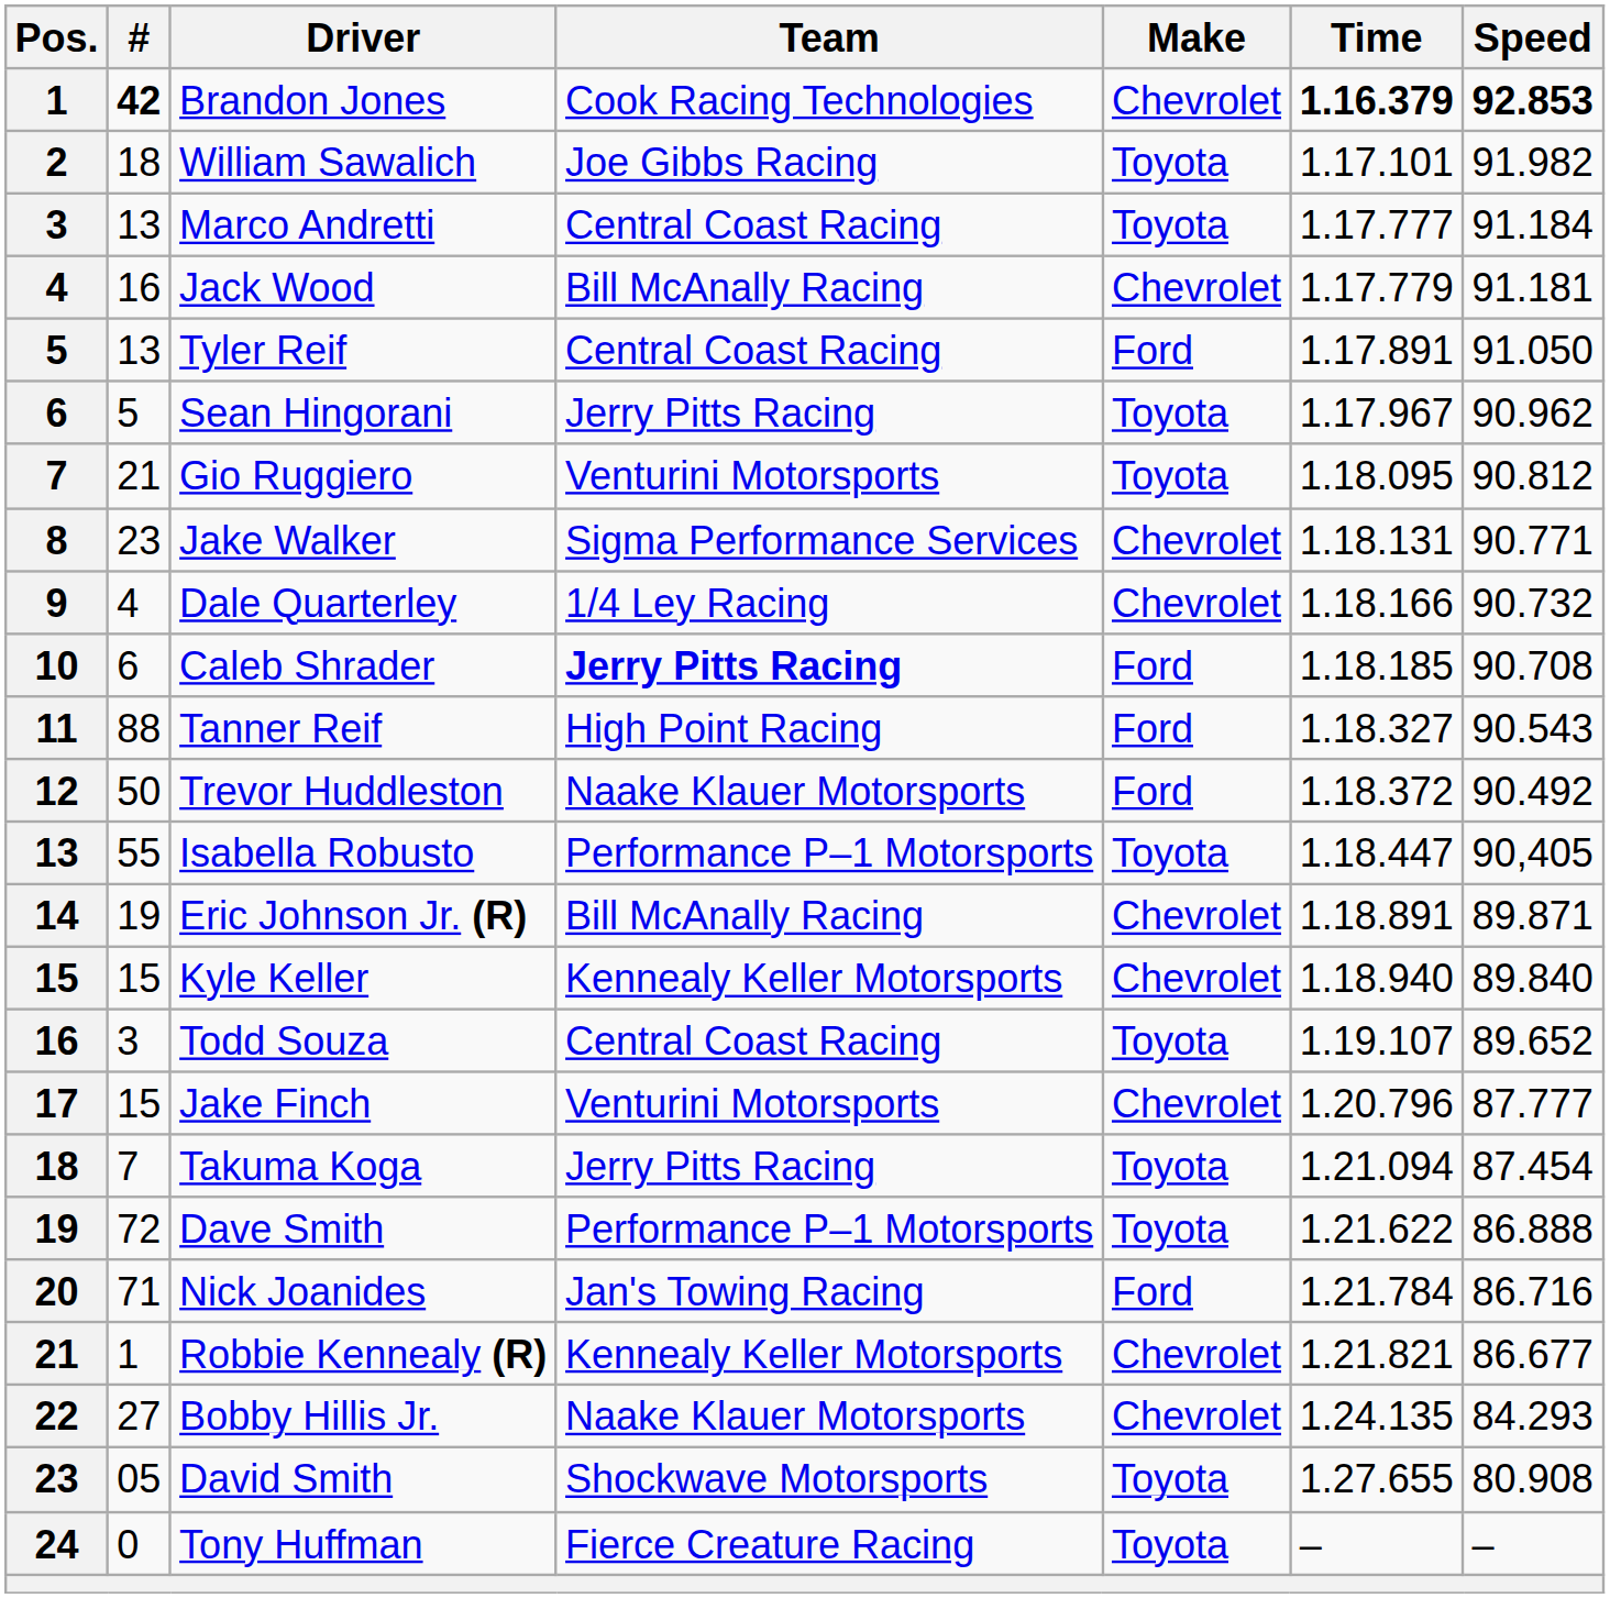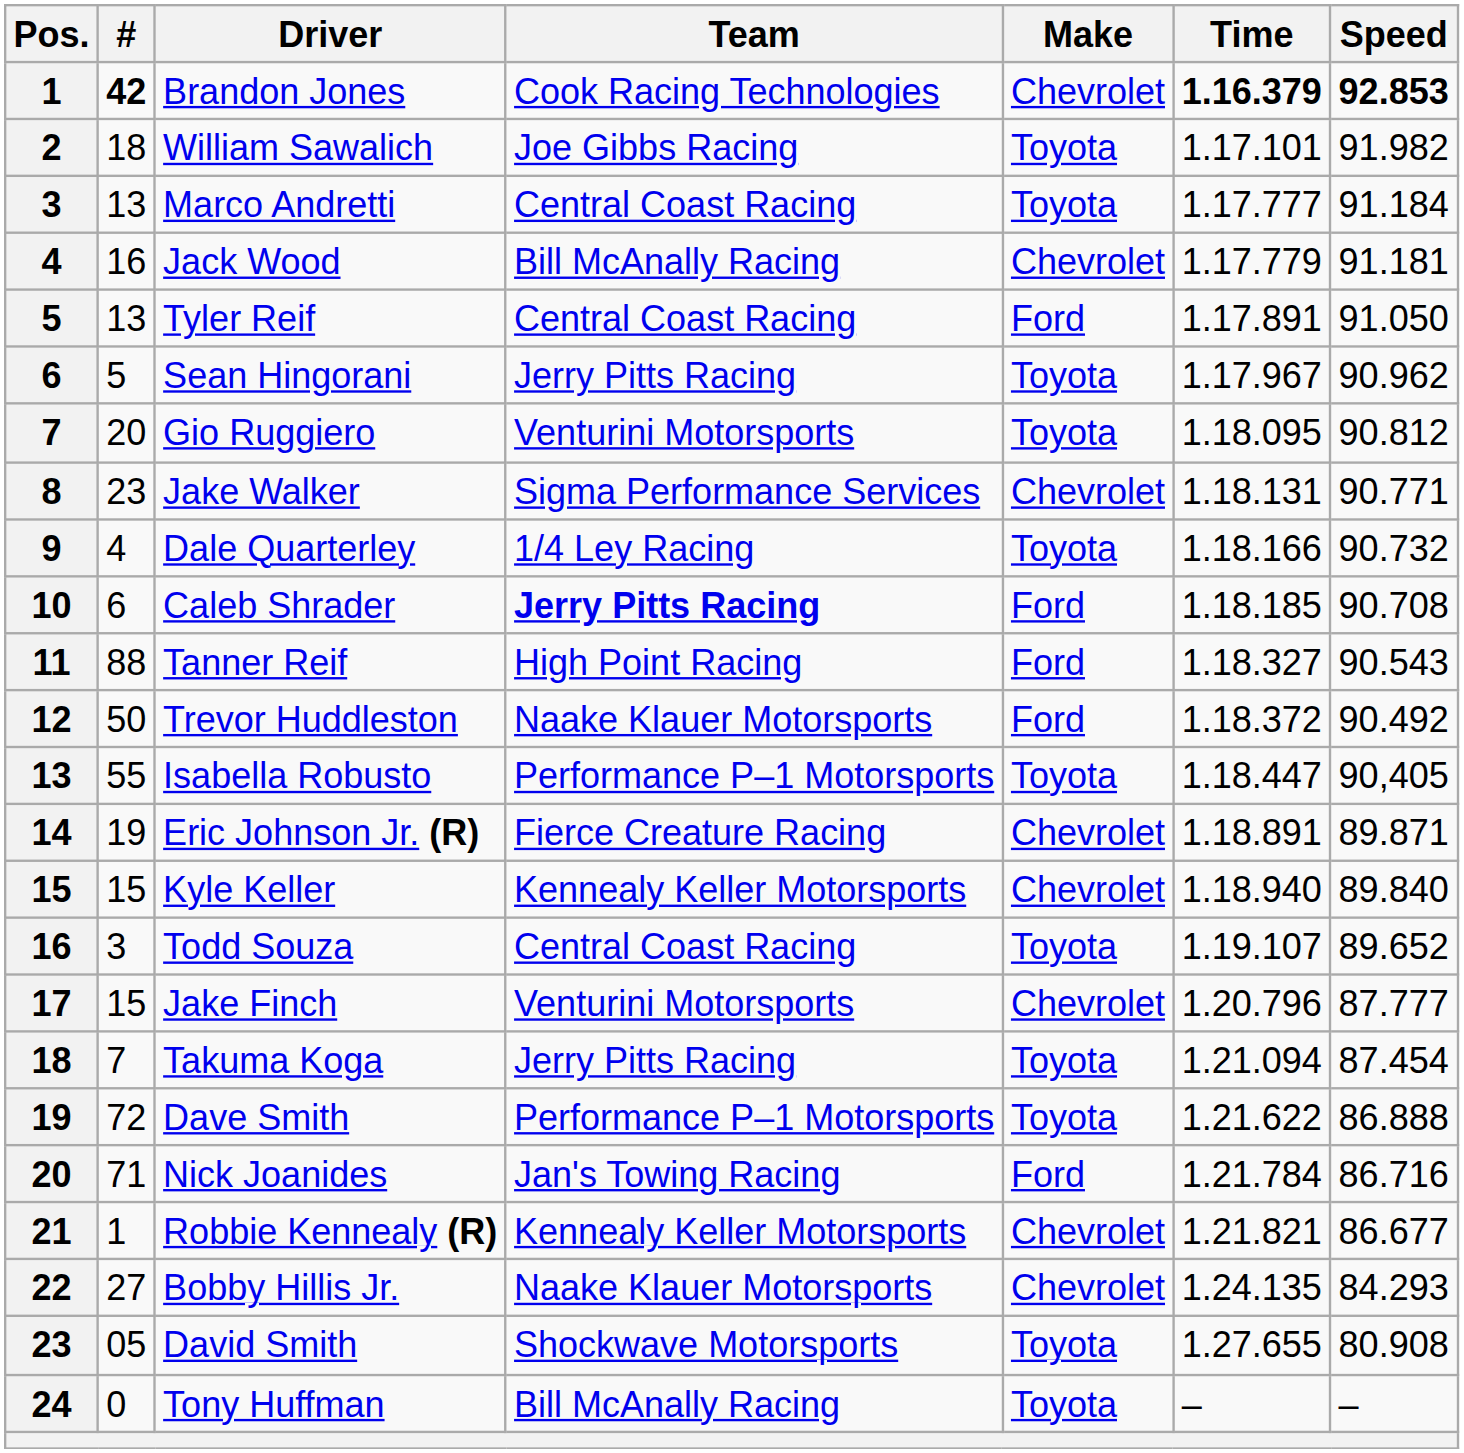Gio Ruggiero | #: 21 -> 20
Dale Quarterley | Make: Chevrolet -> Toyota
Eric Johnson Jr. (R) | Team: Bill McAnally Racing -> Fierce Creature Racing
Tony Huffman | Team: Fierce Creature Racing -> Bill McAnally Racing
